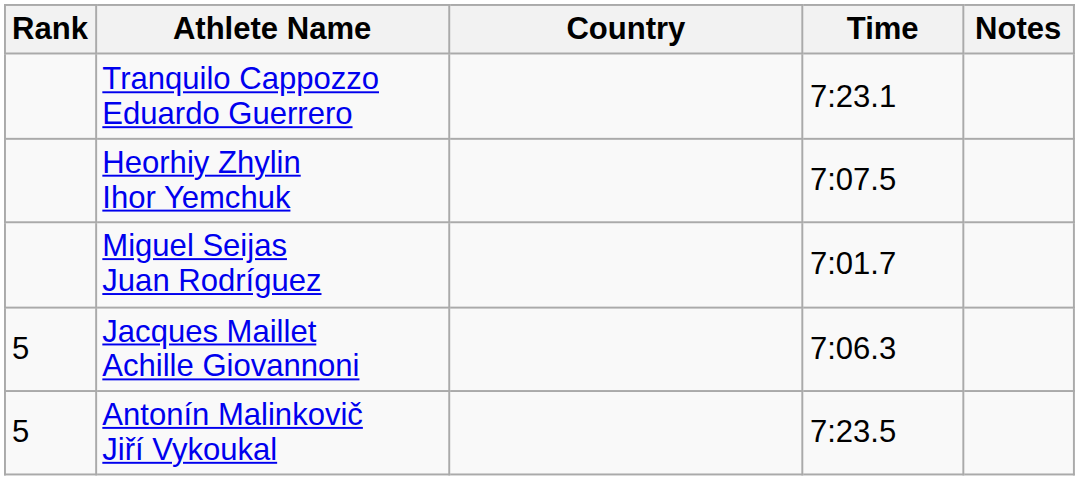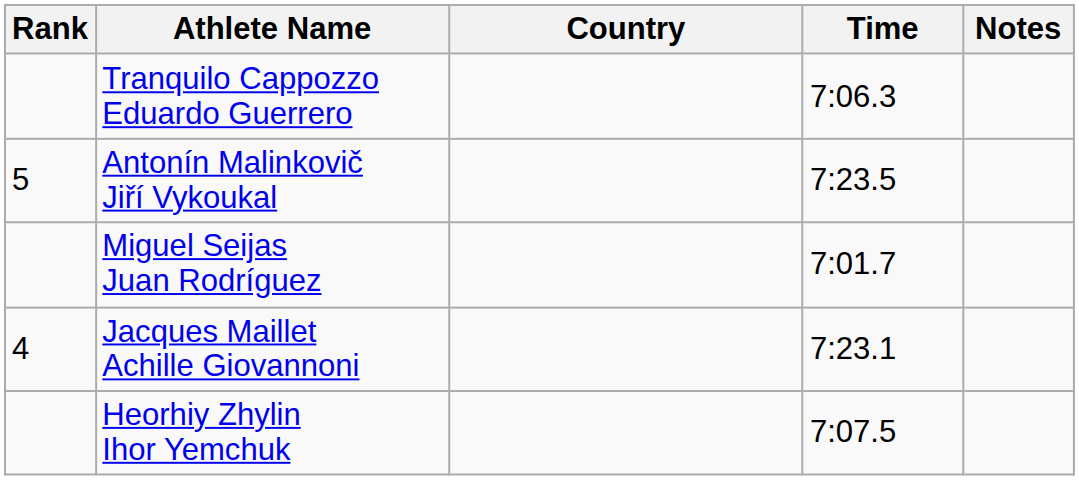Tranquilo Cappozzo Eduardo Guerrero | Time: 7:23.1 -> 7:06.3
rows swapped: Heorhiy Zhylin Ihor Yemchuk <-> Antonín Malinkovič Jiří Vykoukal
Jacques Maillet Achille Giovannoni | Rank: 5 -> 4
Jacques Maillet Achille Giovannoni | Time: 7:06.3 -> 7:23.1
